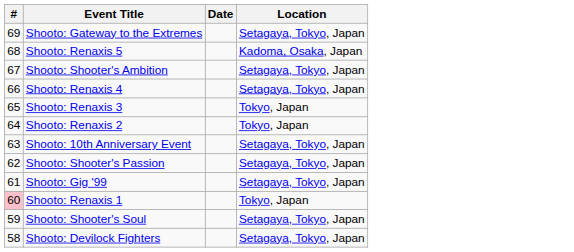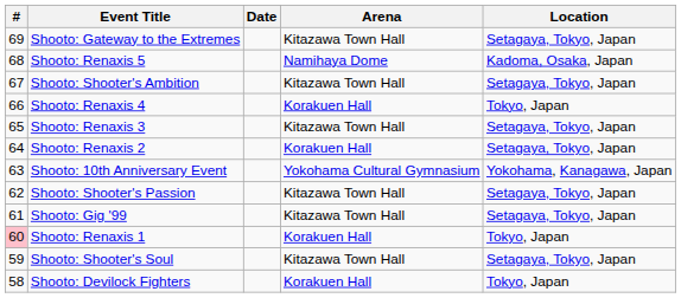+ column: Arena | Kitazawa Town Hall | Namihaya Dome | Kitazawa Town Hall | Korakuen Hall | Kitazawa Town Hall | Korakuen Hall | Yokohama Cultural Gymnasium | Kitazawa Town Hall | Kitazawa Town Hall | Korakuen Hall | Kitazawa Town Hall | Korakuen Hall
Shooto: Renaxis 4 | Location: Setagaya, Tokyo, Japan -> Tokyo, Japan
Shooto: Renaxis 3 | Location: Tokyo, Japan -> Setagaya, Tokyo, Japan
Shooto: Renaxis 2 | Location: Tokyo, Japan -> Setagaya, Tokyo, Japan
Shooto: 10th Anniversary Event | Location: Setagaya, Tokyo, Japan -> Yokohama, Kanagawa, Japan
Shooto: Devilock Fighters | Location: Setagaya, Tokyo, Japan -> Tokyo, Japan
